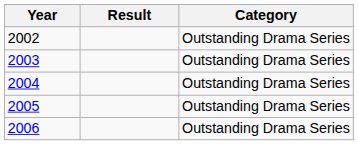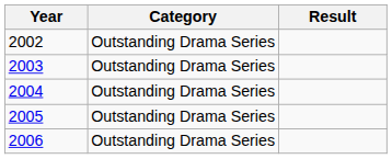columns swapped: Category <-> Result
